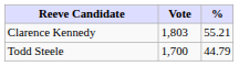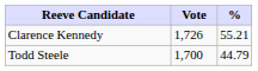Clarence Kennedy | Vote: 1,803 -> 1,726
